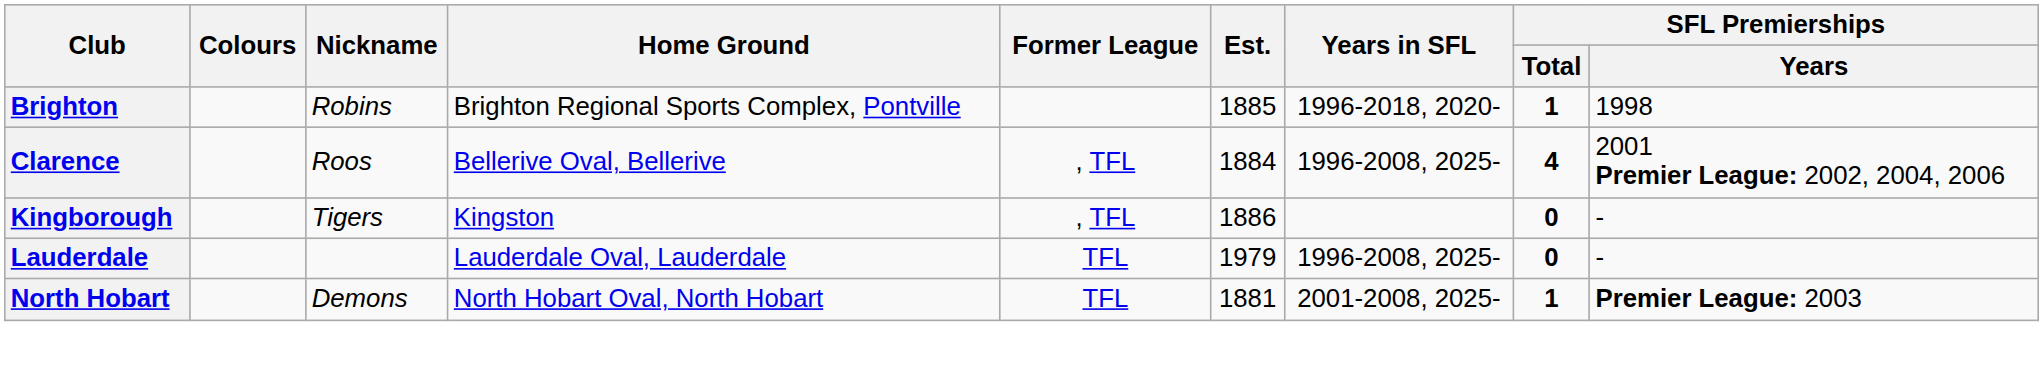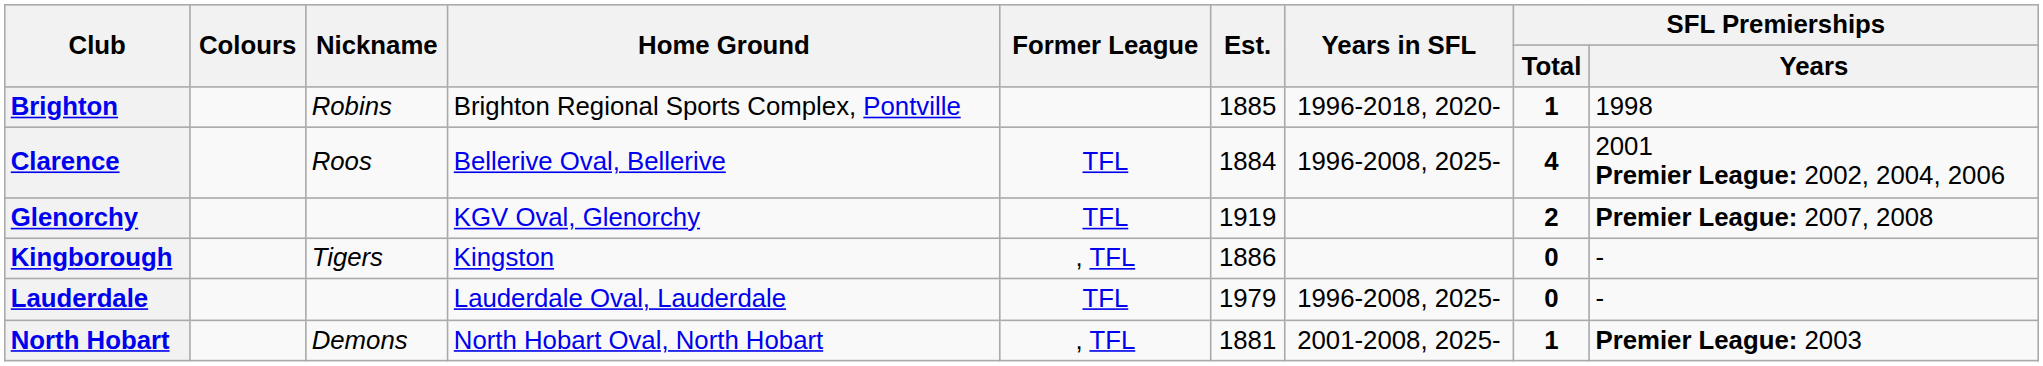Clarence | Former League: , TFL -> TFL
+ row: Glenorchy | KGV Oval, Glenorchy | TFL | 1919 | 2 | Premier League: 2007, 2008
North Hobart | Former League: TFL -> , TFL
